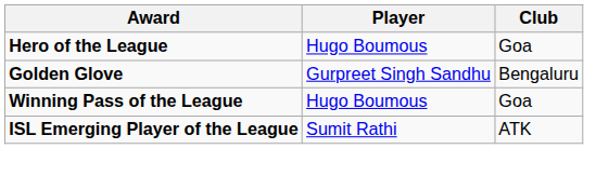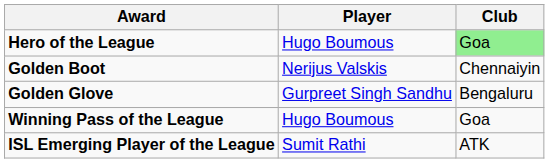Hero of the League | Club: no background -> lightgreen background
+ row: Golden Boot | Nerijus Valskis | Chennaiyin
